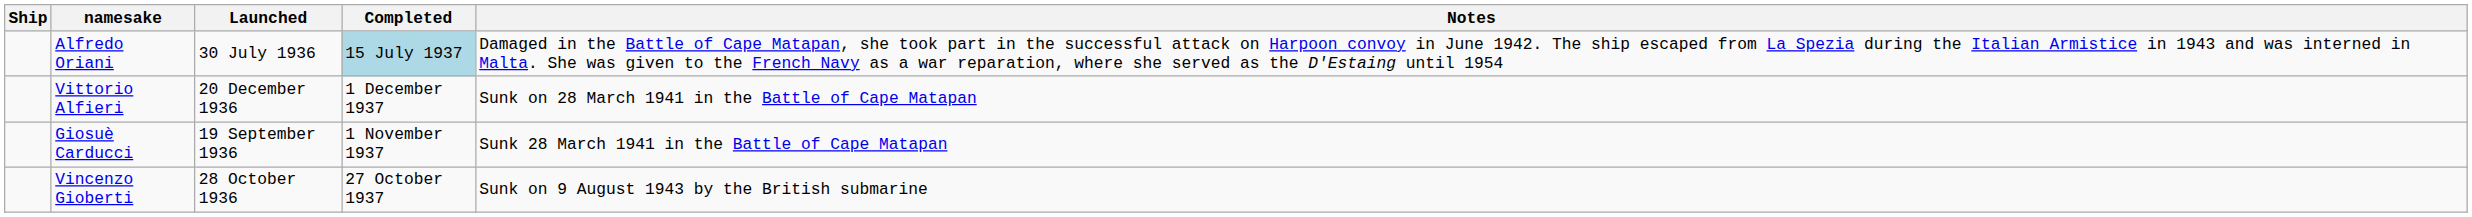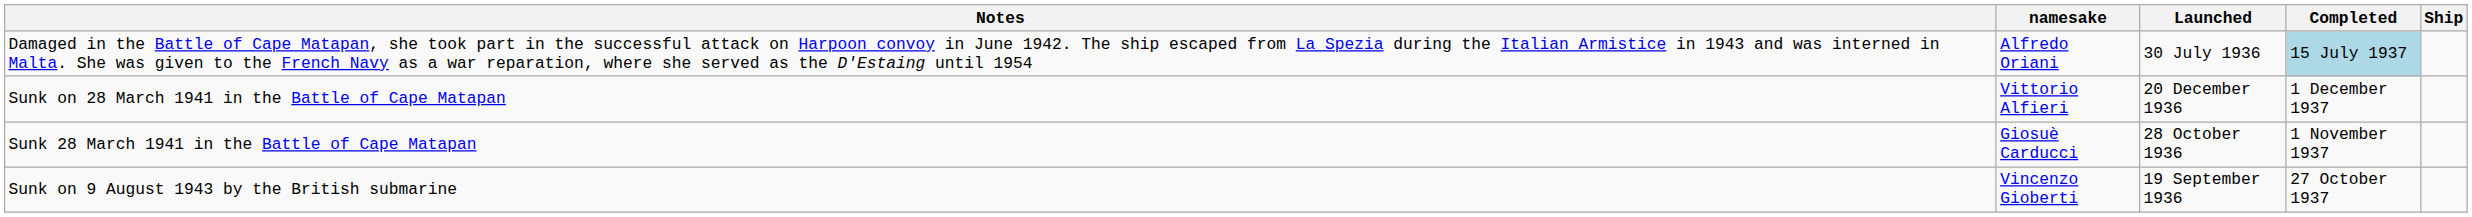columns swapped: Ship <-> Notes
Giosuè Carducci | Launched: 19 September 1936 -> 28 October 1936
Vincenzo Gioberti | Launched: 28 October 1936 -> 19 September 1936
